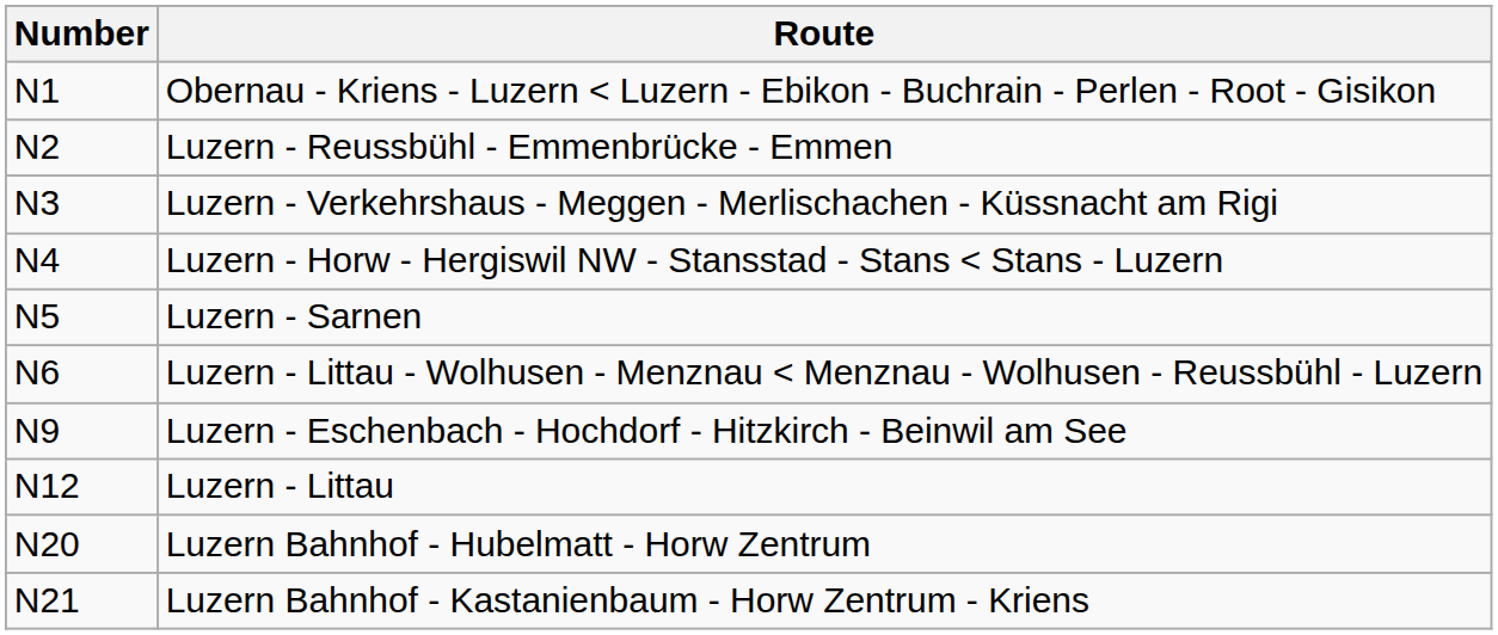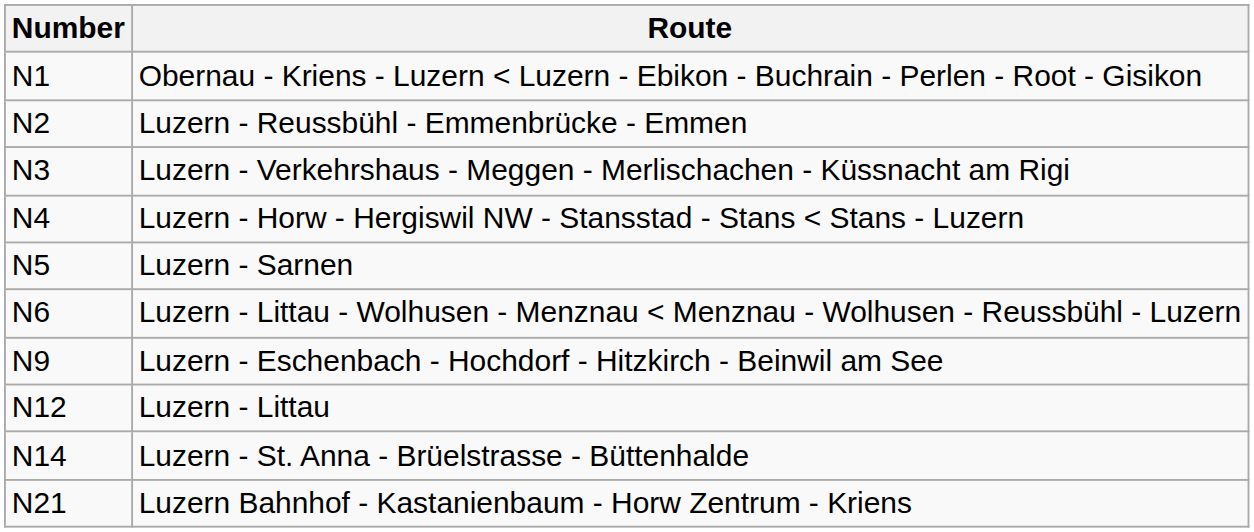+ row: N14 | Luzern - St. Anna - Brüelstrasse - Büttenhalde
- row: N20 | Luzern Bahnhof - Hubelmatt - Horw Zentrum
